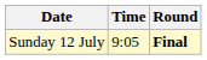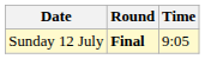columns swapped: Time <-> Round
